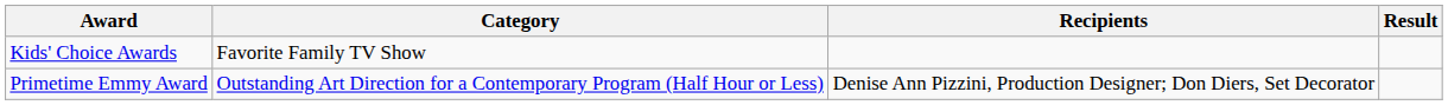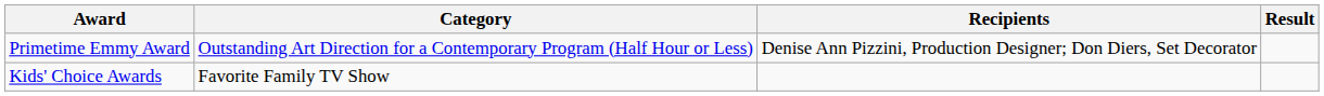rows swapped: Kids' Choice Awards <-> Primetime Emmy Award
